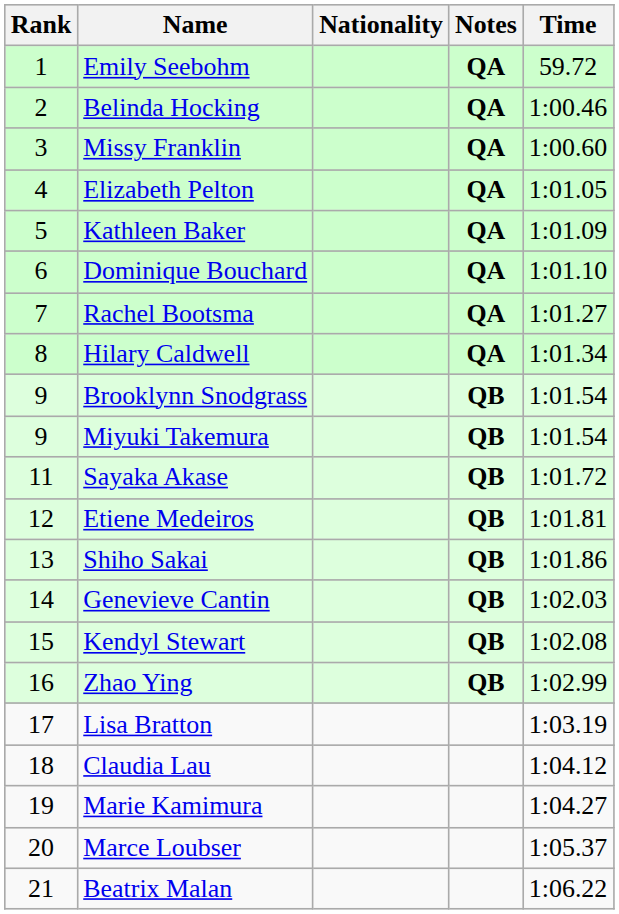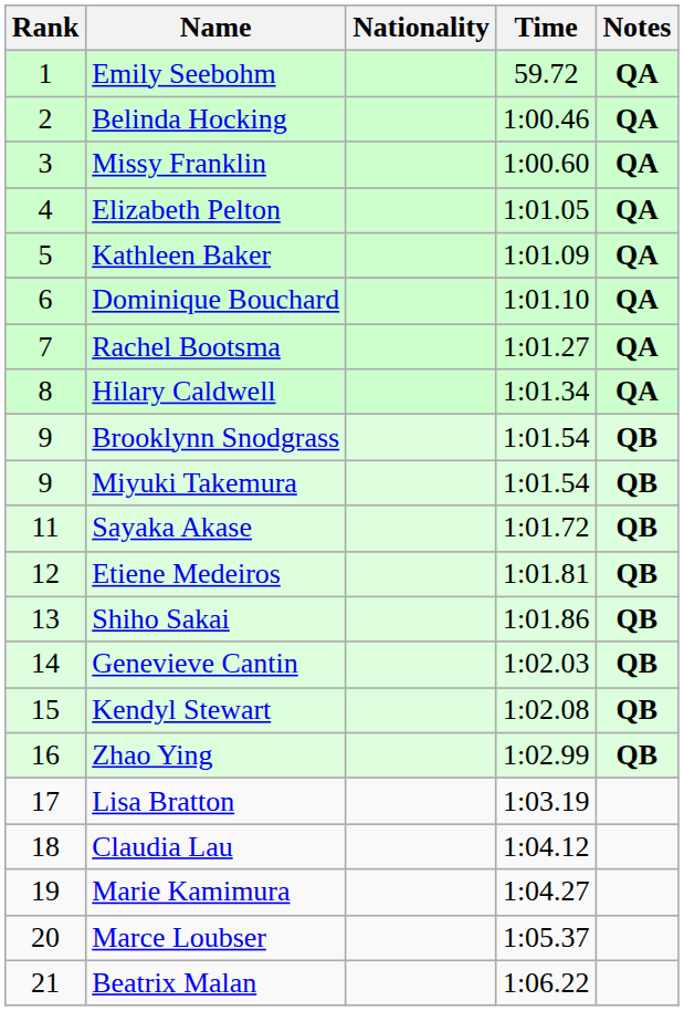columns swapped: Time <-> Notes
